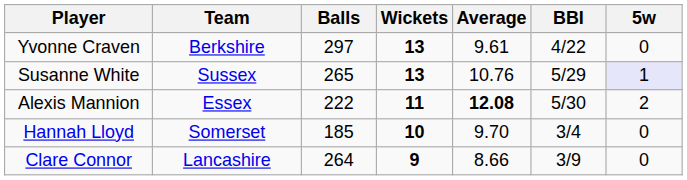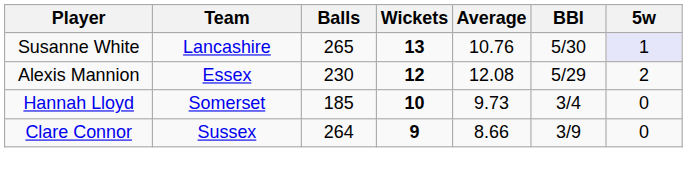- row: Yvonne Craven | Berkshire | 297 | 13 | 9.61 | 4/22 | 0
Susanne White | Team: Sussex -> Lancashire
Susanne White | BBI: 5/29 -> 5/30
Alexis Mannion | Balls: 222 -> 230
Alexis Mannion | Wickets: 11 -> 12
Alexis Mannion | Average: bold -> normal
Alexis Mannion | BBI: 5/30 -> 5/29
Hannah Lloyd | Average: 9.70 -> 9.73
Clare Connor | Team: Lancashire -> Sussex
